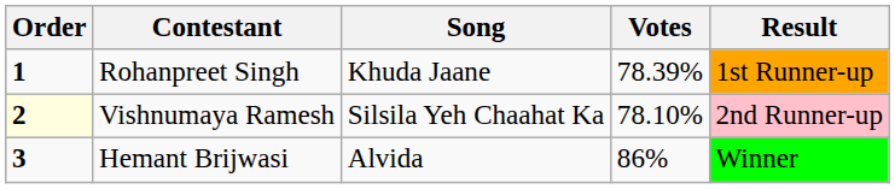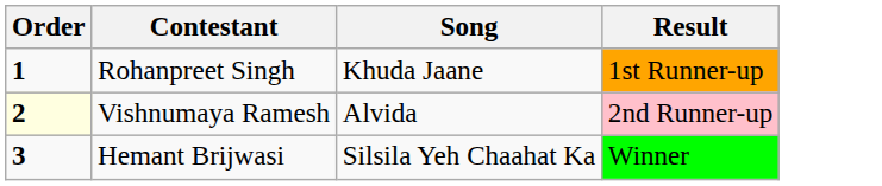- column: Votes | 78.39% | 78.10% | 86%
Vishnumaya Ramesh | Song: Silsila Yeh Chaahat Ka -> Alvida
Hemant Brijwasi | Song: Alvida -> Silsila Yeh Chaahat Ka
